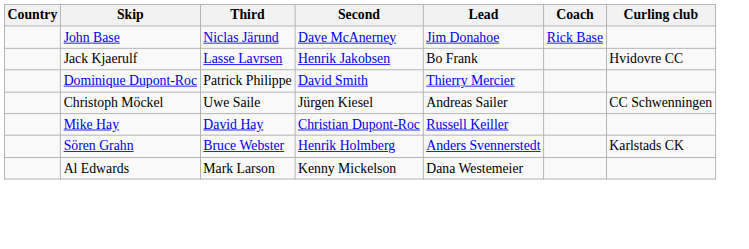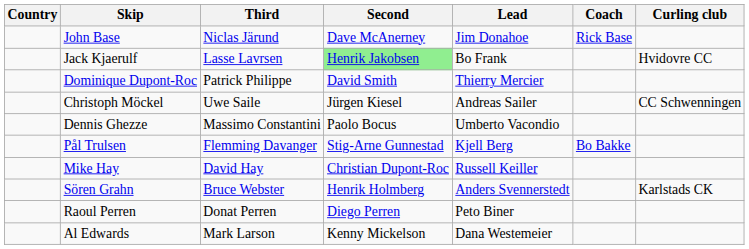Jack Kjaerulf | Second: no background -> lightgreen background
+ row: Dennis Ghezze | Massimo Constantini | Paolo Bocus | Umberto Vacondio
+ row: Pål Trulsen | Flemming Davanger | Stig-Arne Gunnestad | Kjell Berg | Bo Bakke
+ row: Raoul Perren | Donat Perren | Diego Perren | Peto Biner
